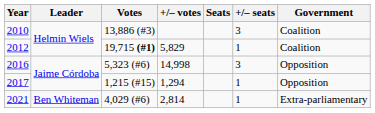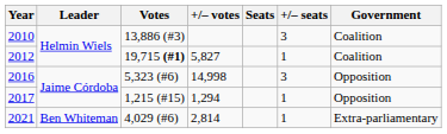2012 | +/– votes: 5,829 -> 5,827
